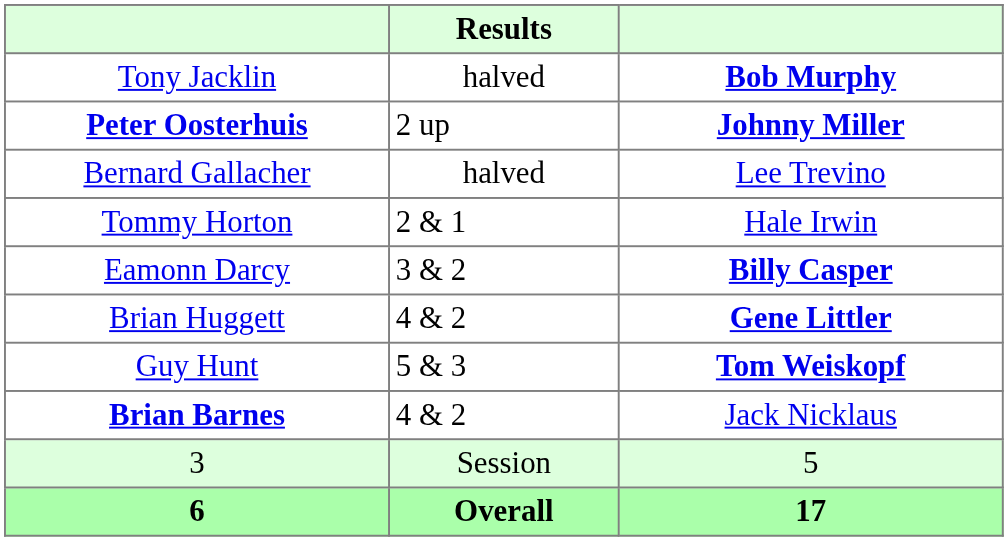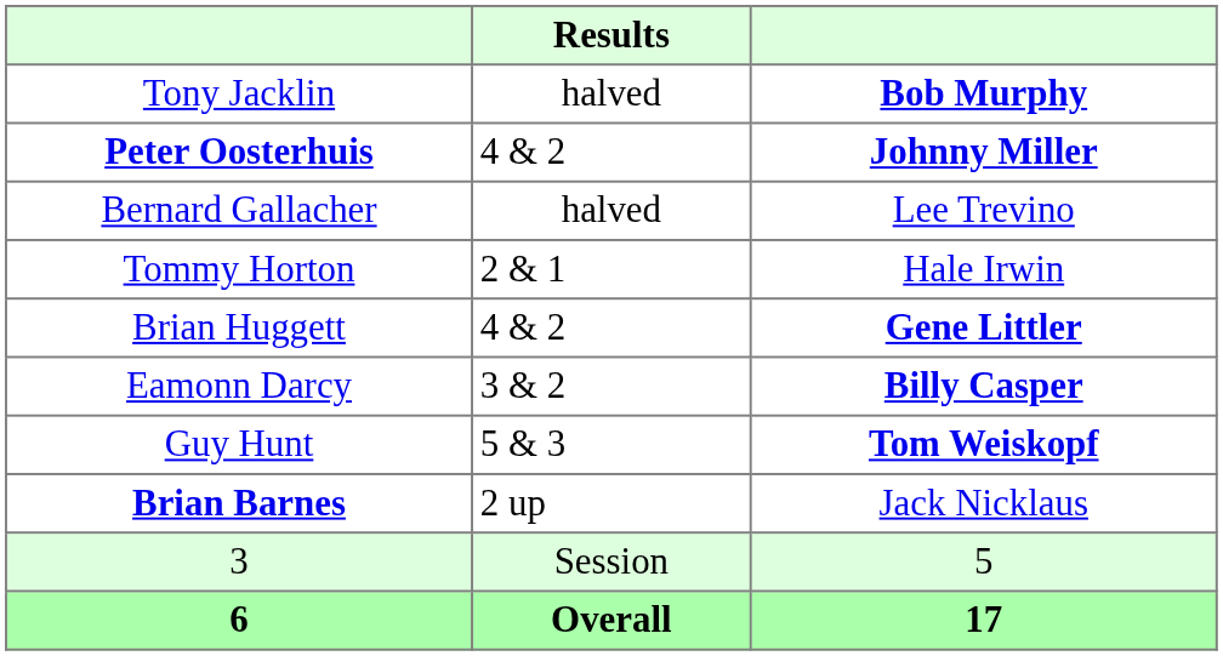Peter Oosterhuis | Results: 2 up -> 4 & 2
rows swapped: Brian Huggett <-> Eamonn Darcy
Brian Barnes | Results: 4 & 2 -> 2 up
